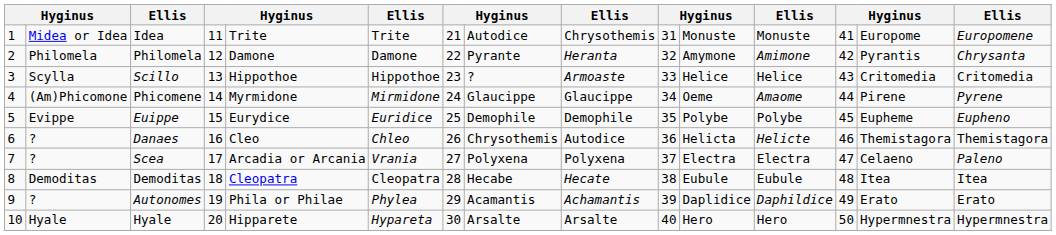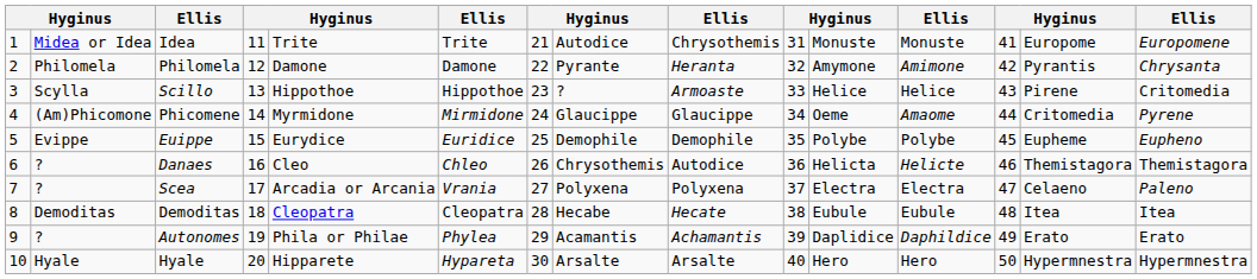Scillo | column 14: Critomedia -> Pirene
Phicomene | column 14: Pirene -> Critomedia
